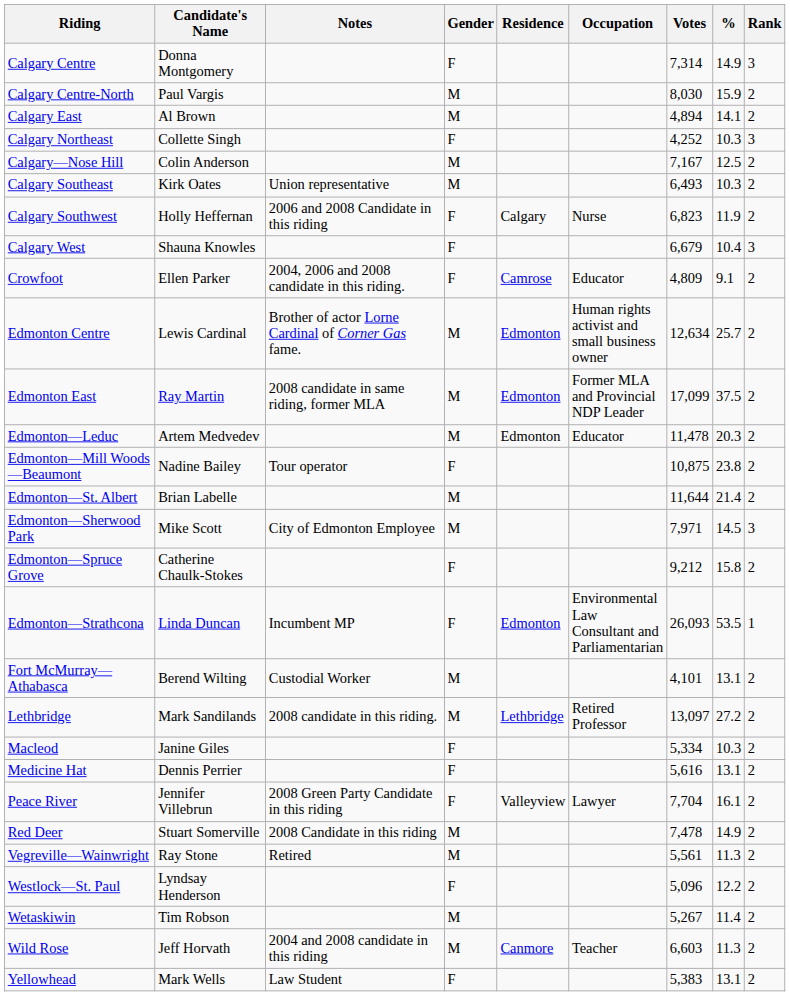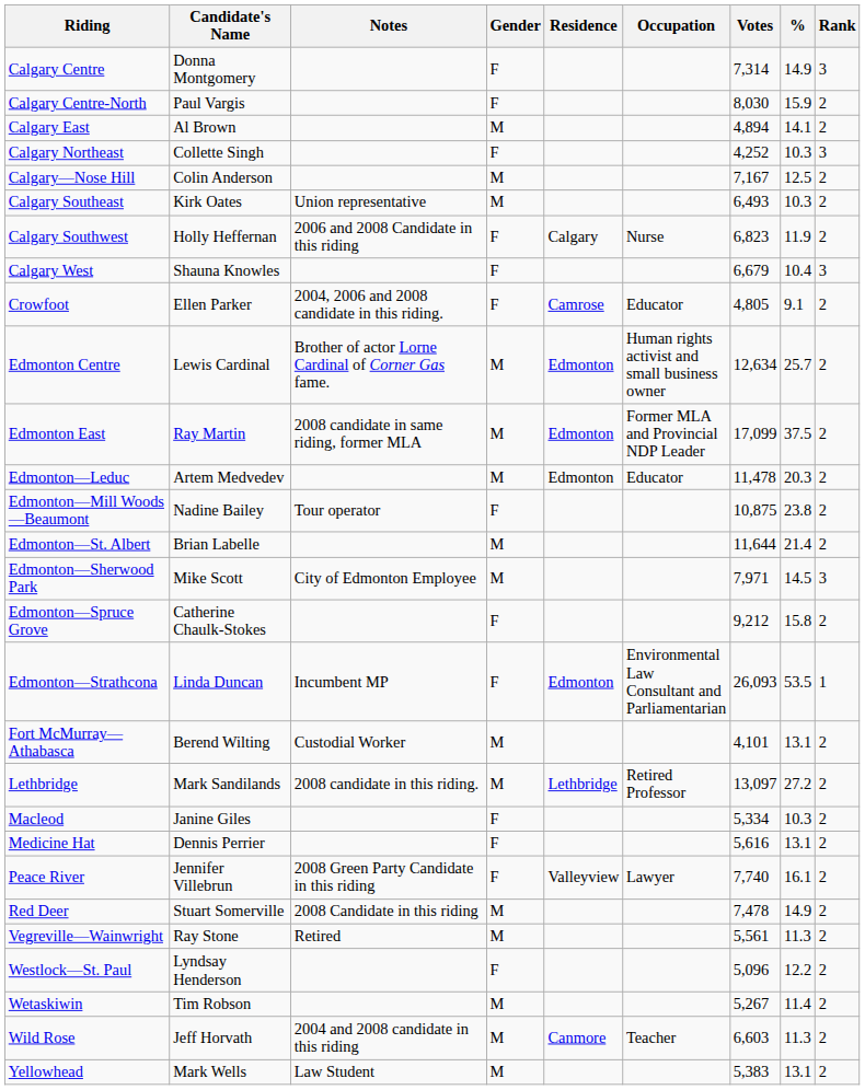Calgary Centre-North | Gender: M -> F
Crowfoot | Votes: 4,809 -> 4,805
Peace River | Votes: 7,704 -> 7,740
Yellowhead | Gender: F -> M
